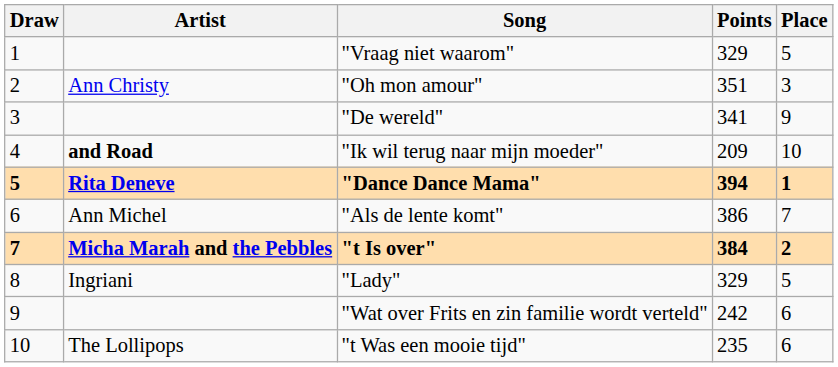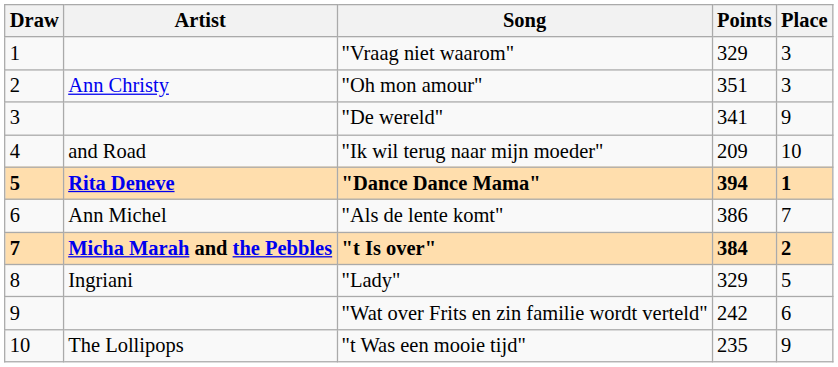"Vraag niet waarom" | Place: 5 -> 3
"Ik wil terug naar mijn moeder" | Artist: bold -> normal
"t Was een mooie tijd" | Place: 6 -> 9
